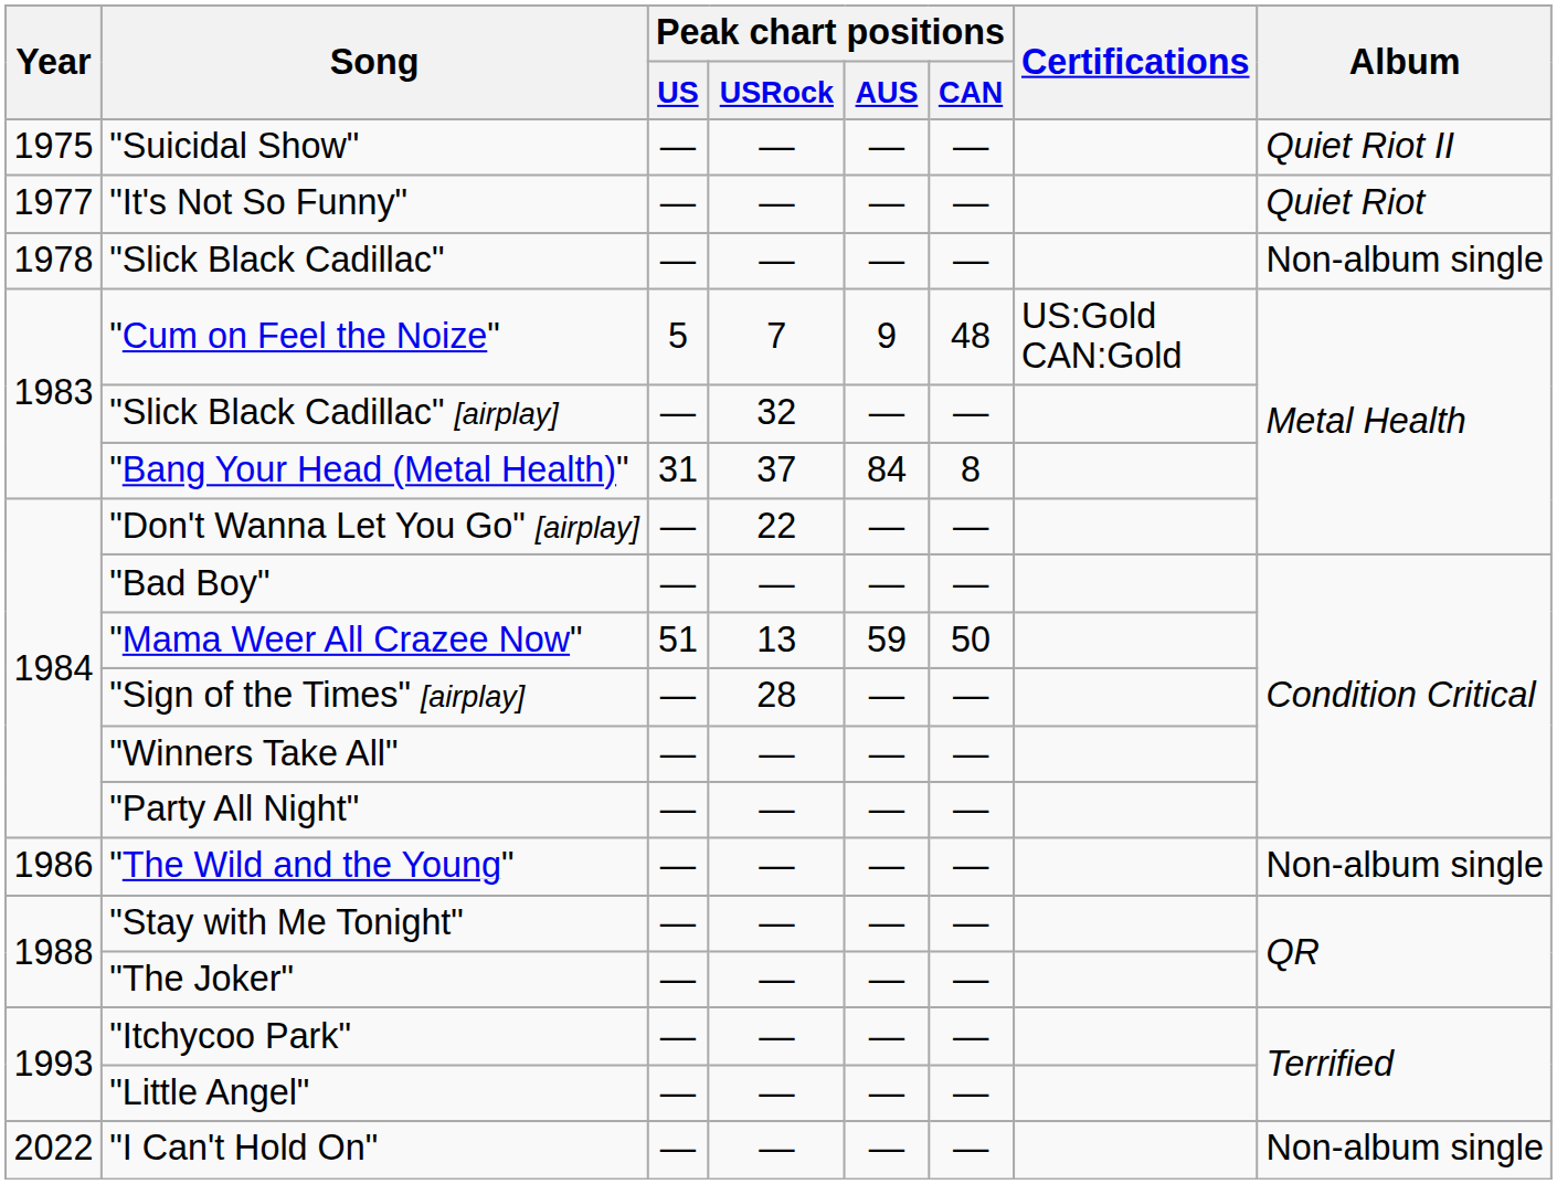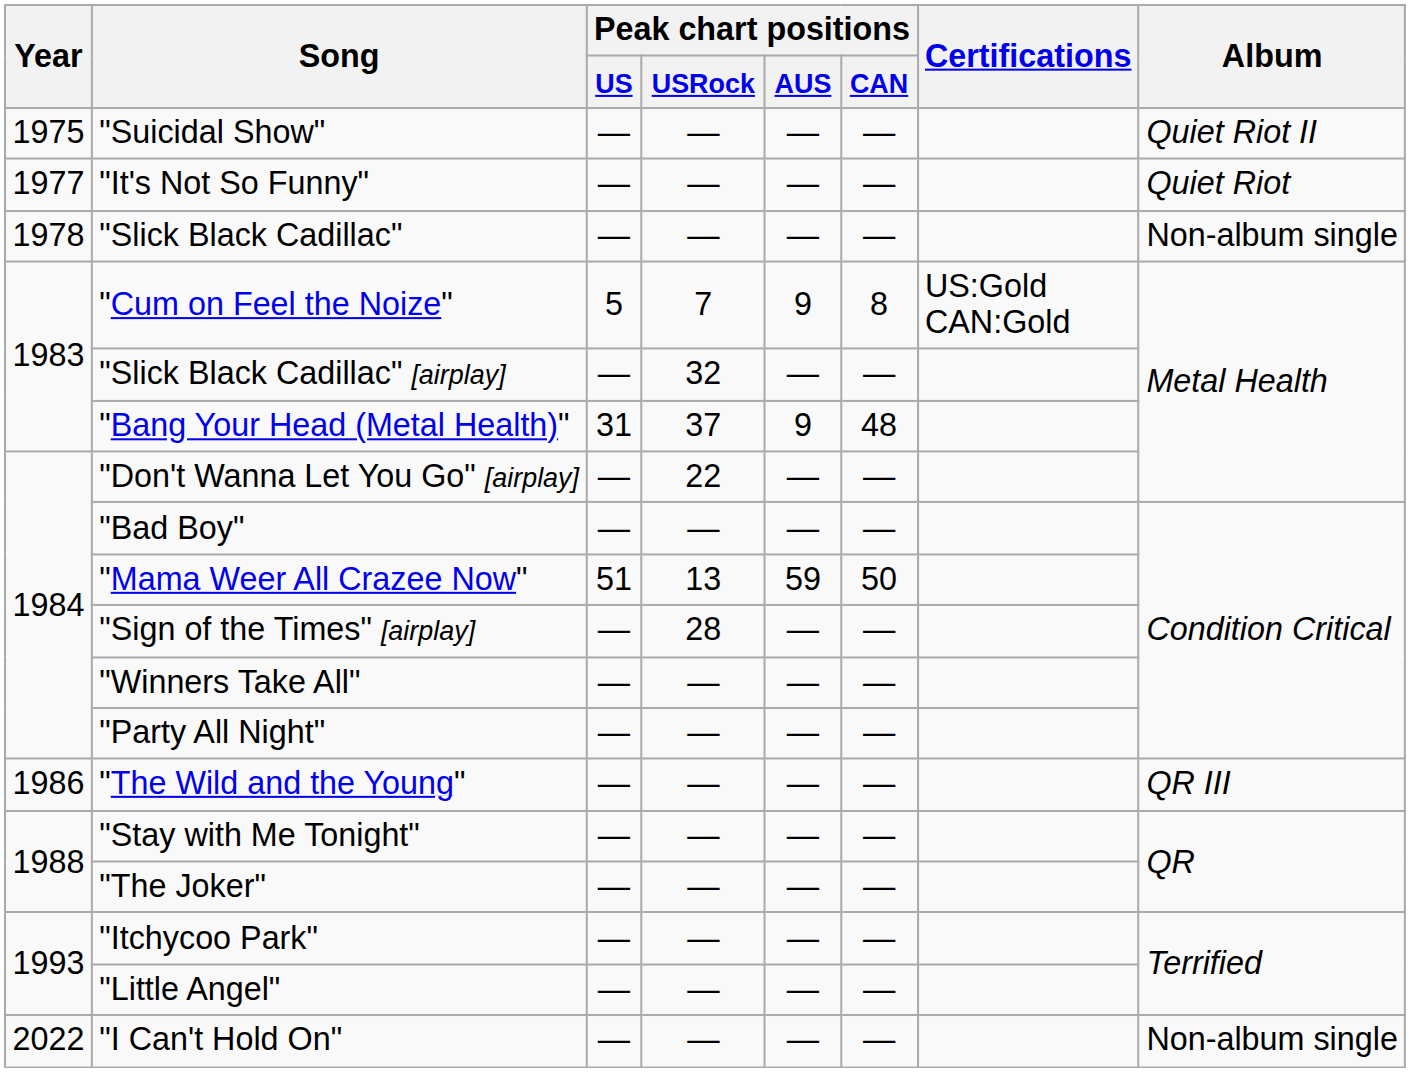"Cum on Feel the Noize" | Peak chart positions / CAN: 48 -> 8
"Bang Your Head (Metal Health)" | Peak chart positions / AUS: 84 -> 9
"Bang Your Head (Metal Health)" | Peak chart positions / CAN: 8 -> 48
"The Wild and the Young" | Album: Non-album single -> QR III
